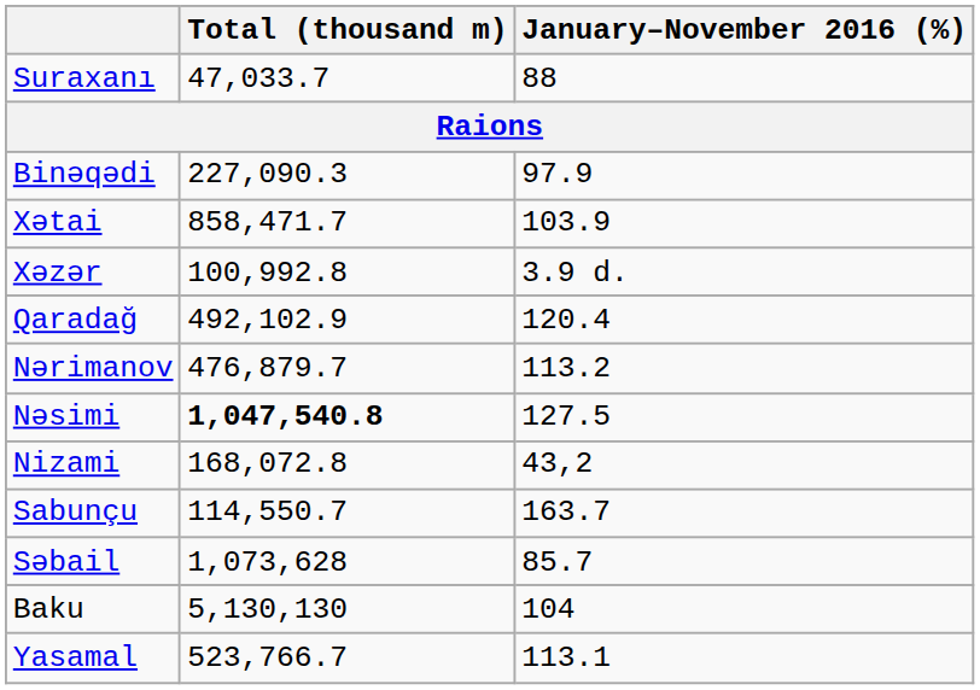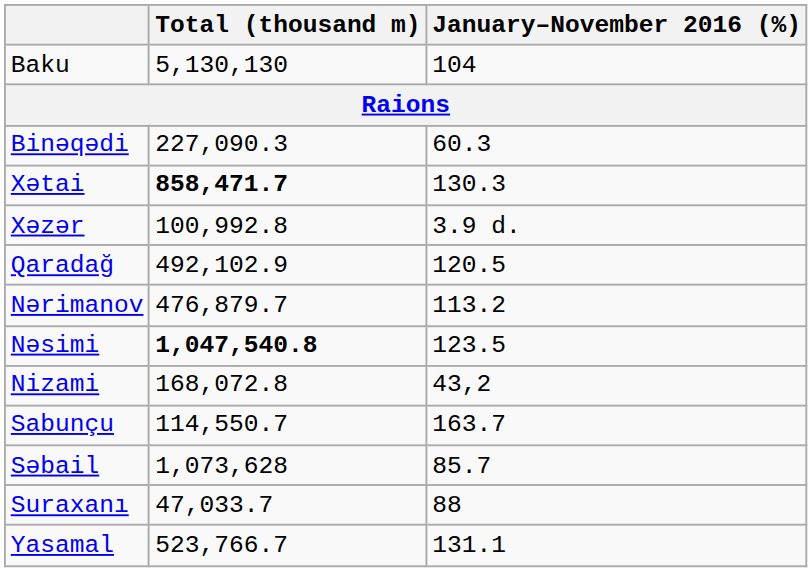rows swapped: Baku <-> Suraxanı
Binəqədi | January–November 2016 (%): 97.9 -> 60.3
Xətai | Total (thousand m): normal -> bold
Xətai | January–November 2016 (%): 103.9 -> 130.3
Qaradağ | January–November 2016 (%): 120.4 -> 120.5
Nəsimi | January–November 2016 (%): 127.5 -> 123.5
Yasamal | January–November 2016 (%): 113.1 -> 131.1
